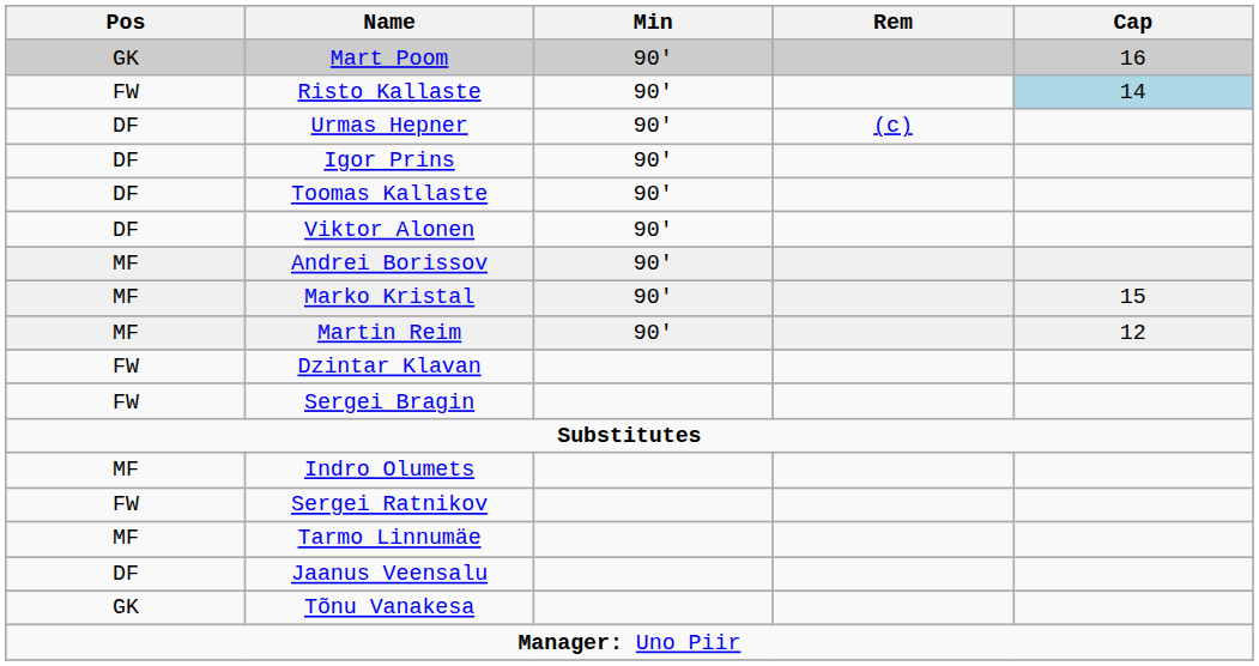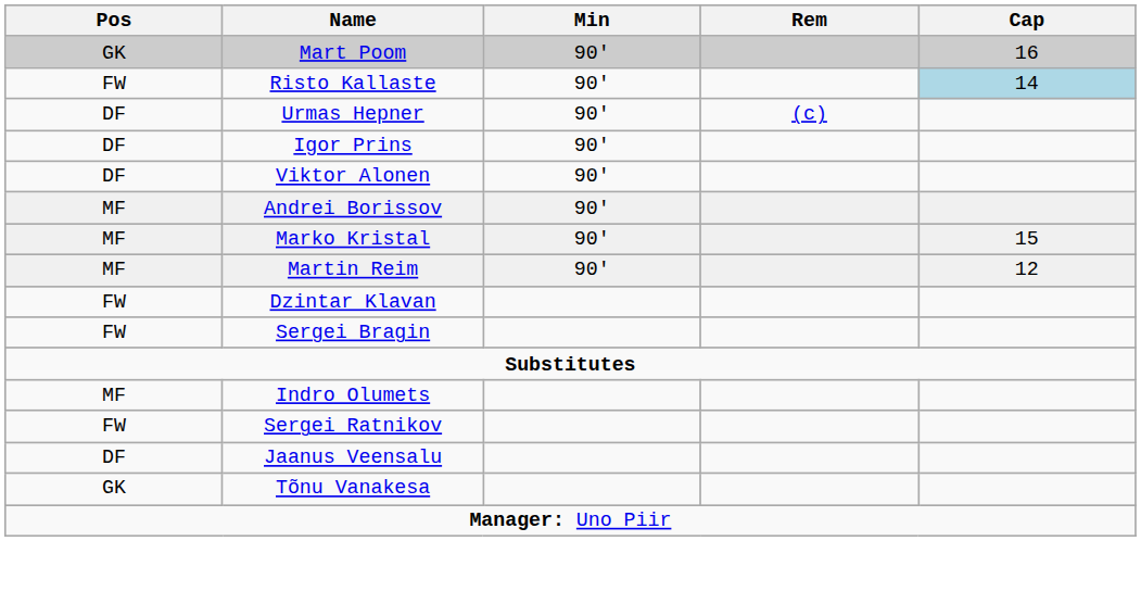- row: DF | Toomas Kallaste | 90'
- row: MF | Tarmo Linnumäe
